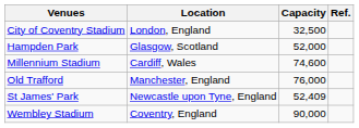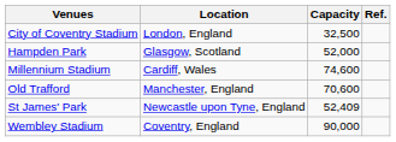Old Trafford | Capacity: 76,000 -> 70,600
